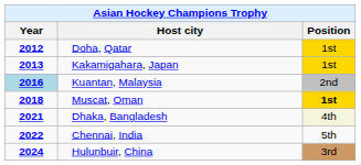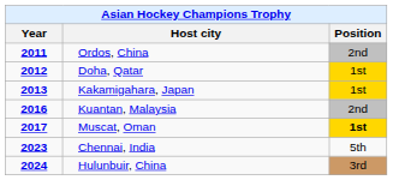+ row: 2011 | Ordos, China | 2nd
Kuantan, Malaysia | Year: lightblue background -> no background
Muscat, Oman | Year: 2018 -> 2017
- row: 2021 | Dhaka, Bangladesh | 4th
Chennai, India | Year: 2022 -> 2023
